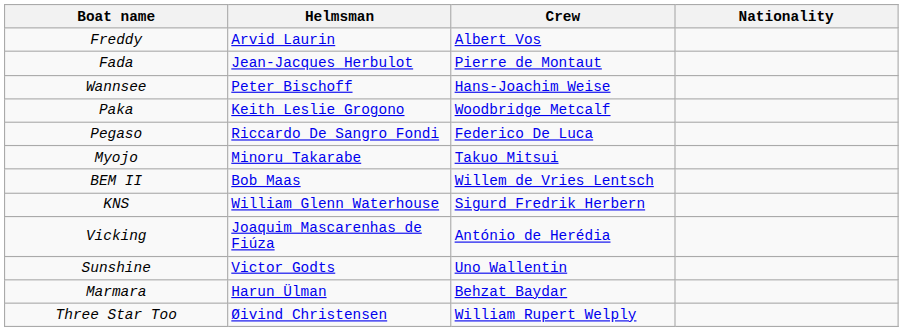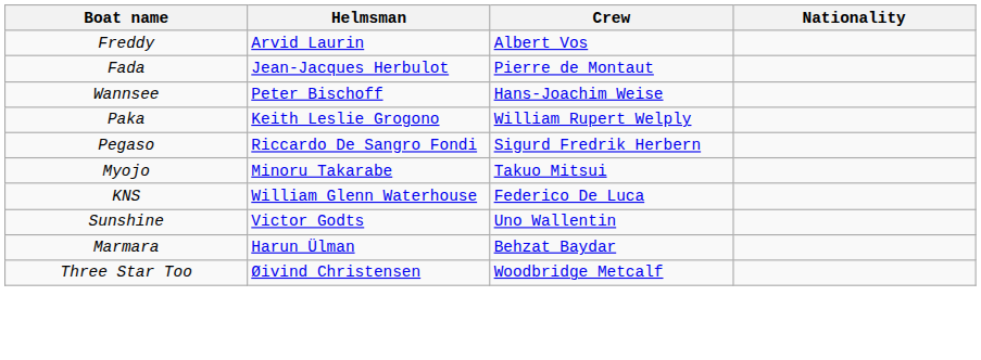Paka | Crew: Woodbridge Metcalf -> William Rupert Welply
Pegaso | Crew: Federico De Luca -> Sigurd Fredrik Herbern
- row: BEM II | Bob Maas | Willem de Vries Lentsch
KNS | Crew: Sigurd Fredrik Herbern -> Federico De Luca
- row: Vicking | Joaquim Mascarenhas de Fiúza | António de Herédia
Three Star Too | Crew: William Rupert Welply -> Woodbridge Metcalf
